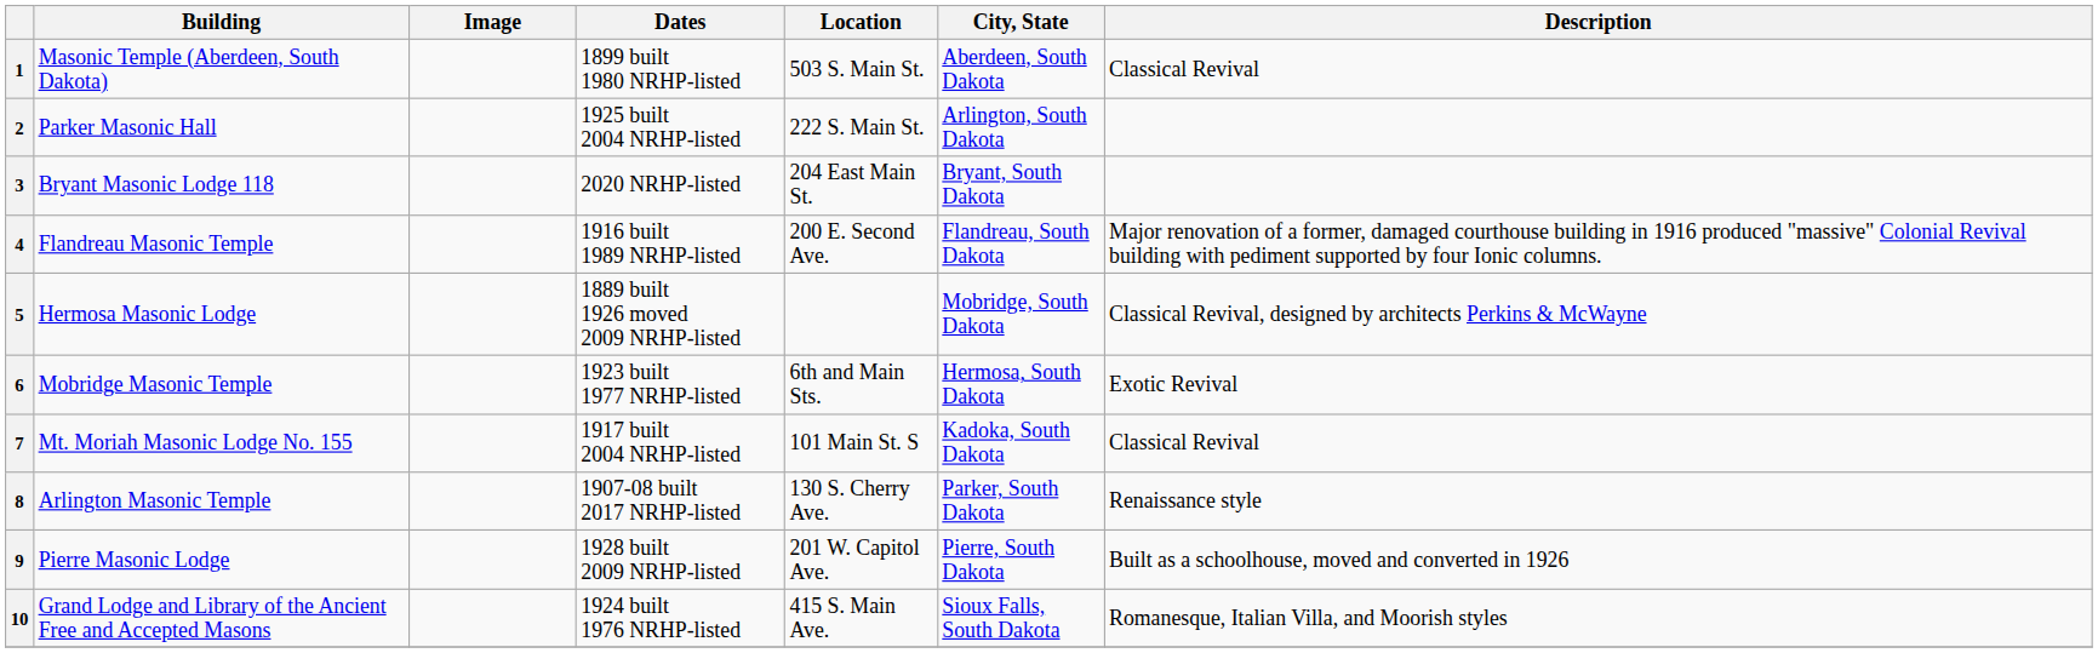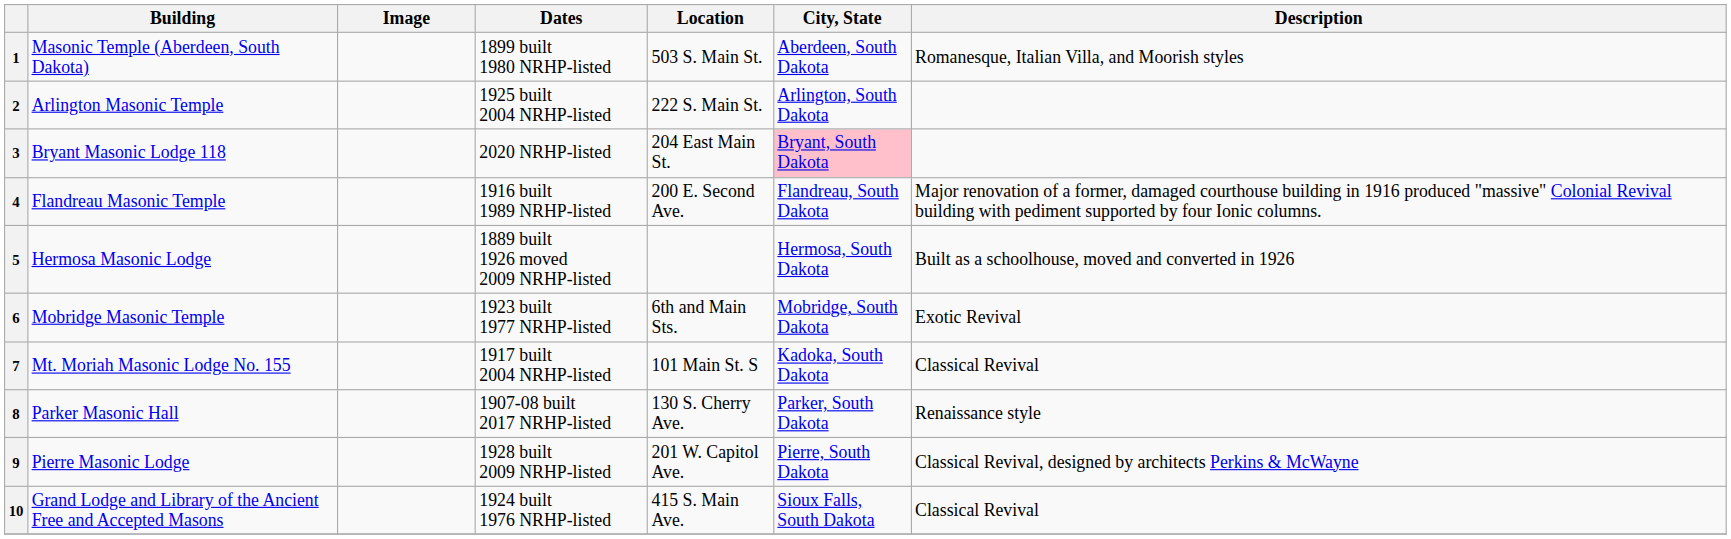1 | Description: Classical Revival -> Romanesque, Italian Villa, and Moorish styles
2 | Building: Parker Masonic Hall -> Arlington Masonic Temple
3 | City, State: no background -> pink background
5 | City, State: Mobridge, South Dakota -> Hermosa, South Dakota
5 | Description: Classical Revival, designed by architects Perkins & McWayne -> Built as a schoolhouse, moved and converted in 1926
6 | City, State: Hermosa, South Dakota -> Mobridge, South Dakota
8 | Building: Arlington Masonic Temple -> Parker Masonic Hall
9 | Description: Built as a schoolhouse, moved and converted in 1926 -> Classical Revival, designed by architects Perkins & McWayne
10 | Description: Romanesque, Italian Villa, and Moorish styles -> Classical Revival
